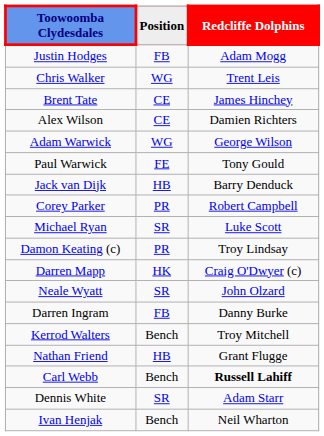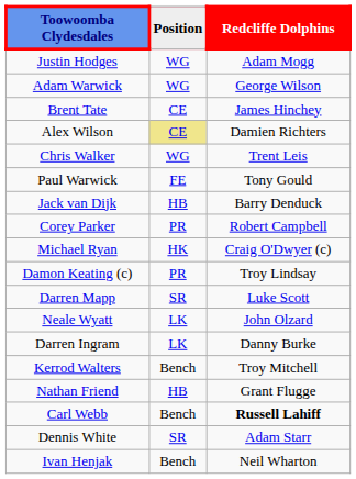Justin Hodges | Position: FB -> WG
rows swapped: Adam Warwick <-> Chris Walker
Alex Wilson | Position: no background -> khaki background
Michael Ryan | Position: SR -> HK
Michael Ryan | Redcliffe Dolphins: Luke Scott -> Craig O'Dwyer (c)
Darren Mapp | Position: HK -> SR
Darren Mapp | Redcliffe Dolphins: Craig O'Dwyer (c) -> Luke Scott
Neale Wyatt | Position: SR -> LK
Darren Ingram | Position: FB -> LK
